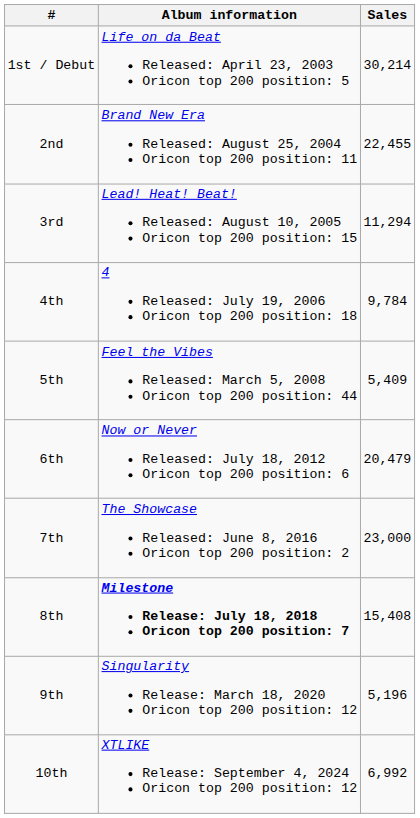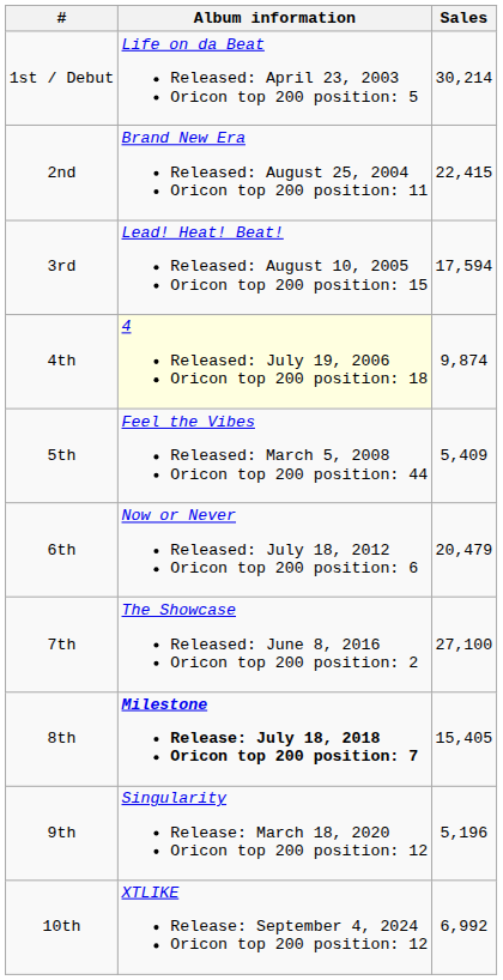2nd | Sales: 22,455 -> 22,415
3rd | Sales: 11,294 -> 17,594
4th | Album information: no background -> lightyellow background
4th | Sales: 9,784 -> 9,874
7th | Sales: 23,000 -> 27,100
8th | Sales: 15,408 -> 15,405
